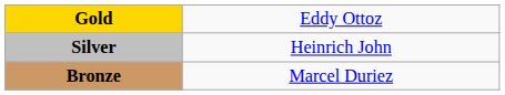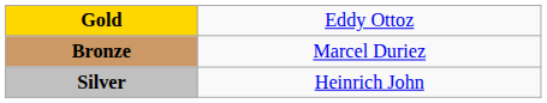rows swapped: Silver <-> Bronze
